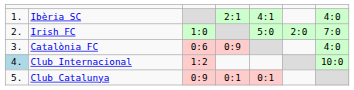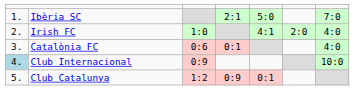Ibèria SC | column 5: 4:1 -> 5:0
Ibèria SC | column 7: 4:0 -> 7:0
Irish FC | column 5: 5:0 -> 4:1
Irish FC | column 7: 7:0 -> 4:0
Catalònia FC | column 4: 0:9 -> 0:1
Club Internacional | column 3: 1:2 -> 0:9
Club Catalunya | column 3: 0:9 -> 1:2
Club Catalunya | column 4: 0:1 -> 0:9
